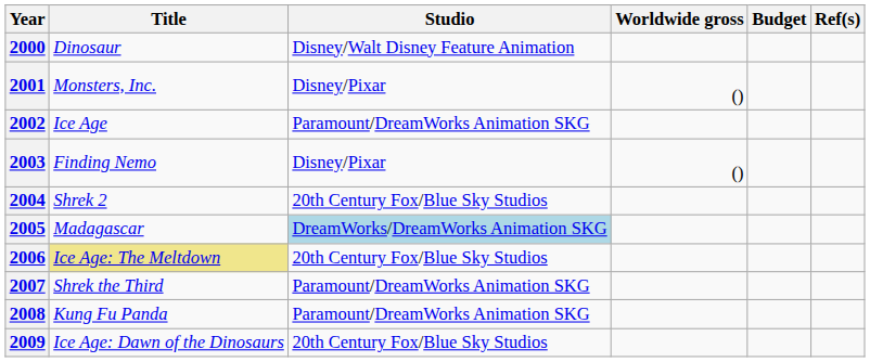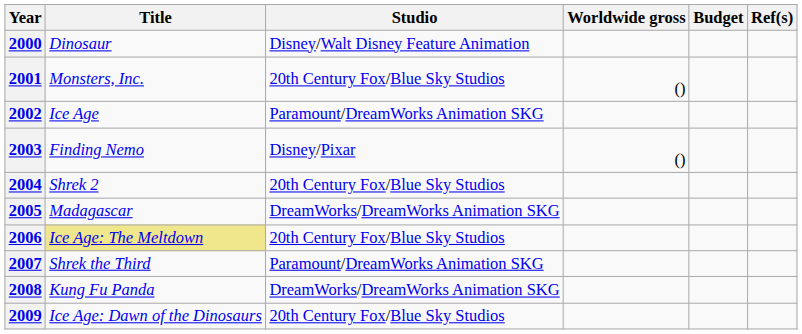2001 | Studio: Disney/Pixar -> 20th Century Fox/Blue Sky Studios
2005 | Studio: lightblue background -> no background
2008 | Studio: Paramount/DreamWorks Animation SKG -> DreamWorks/DreamWorks Animation SKG
